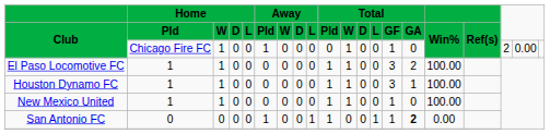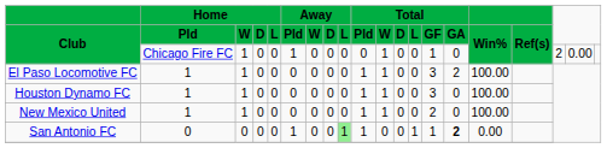Houston Dynamo FC | Total / GA: 1 -> 0
New Mexico United | Total / GF: 1 -> 2
San Antonio FC | Away / L: no background -> lightgreen background
